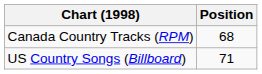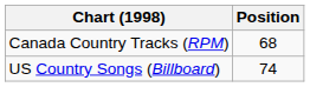US Country Songs (Billboard) | Position: 71 -> 74
